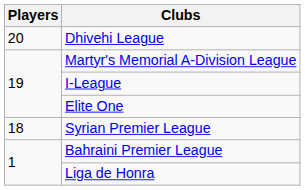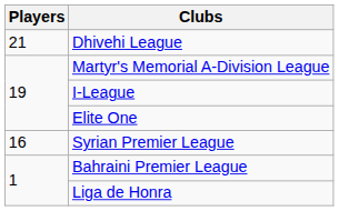Dhivehi League | Players: 20 -> 21
Syrian Premier League | Players: 18 -> 16
